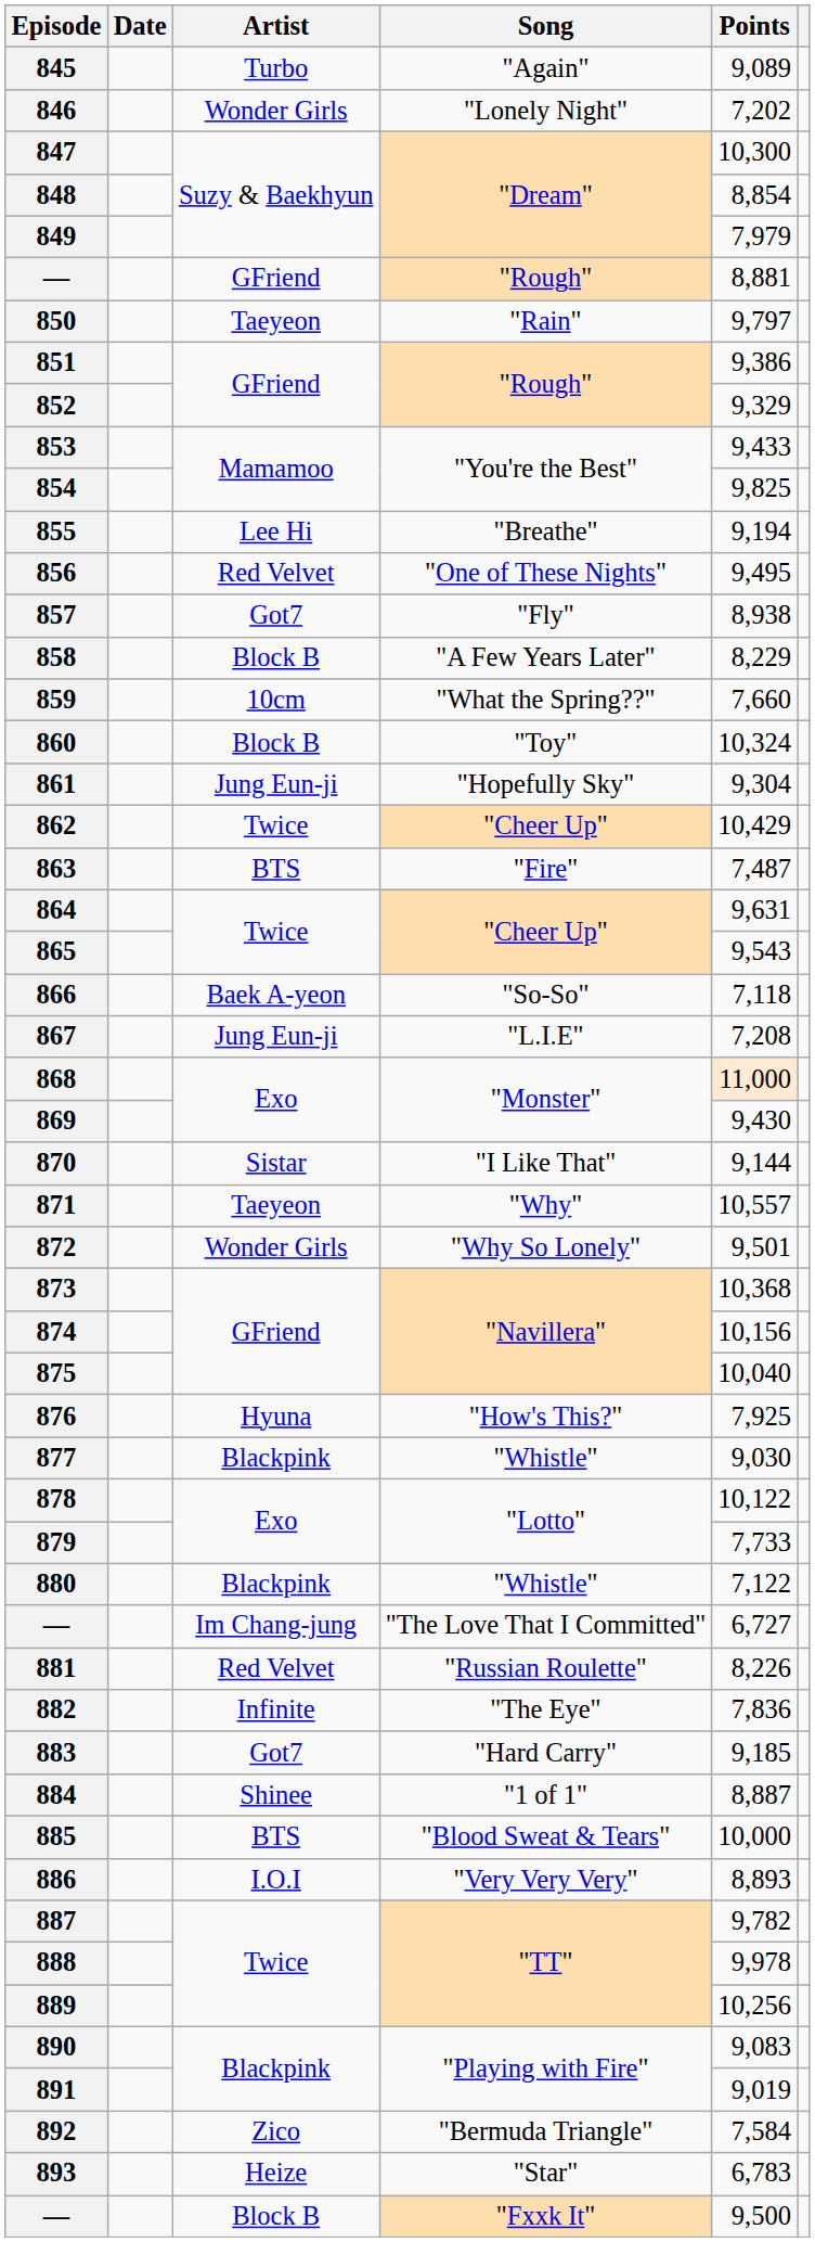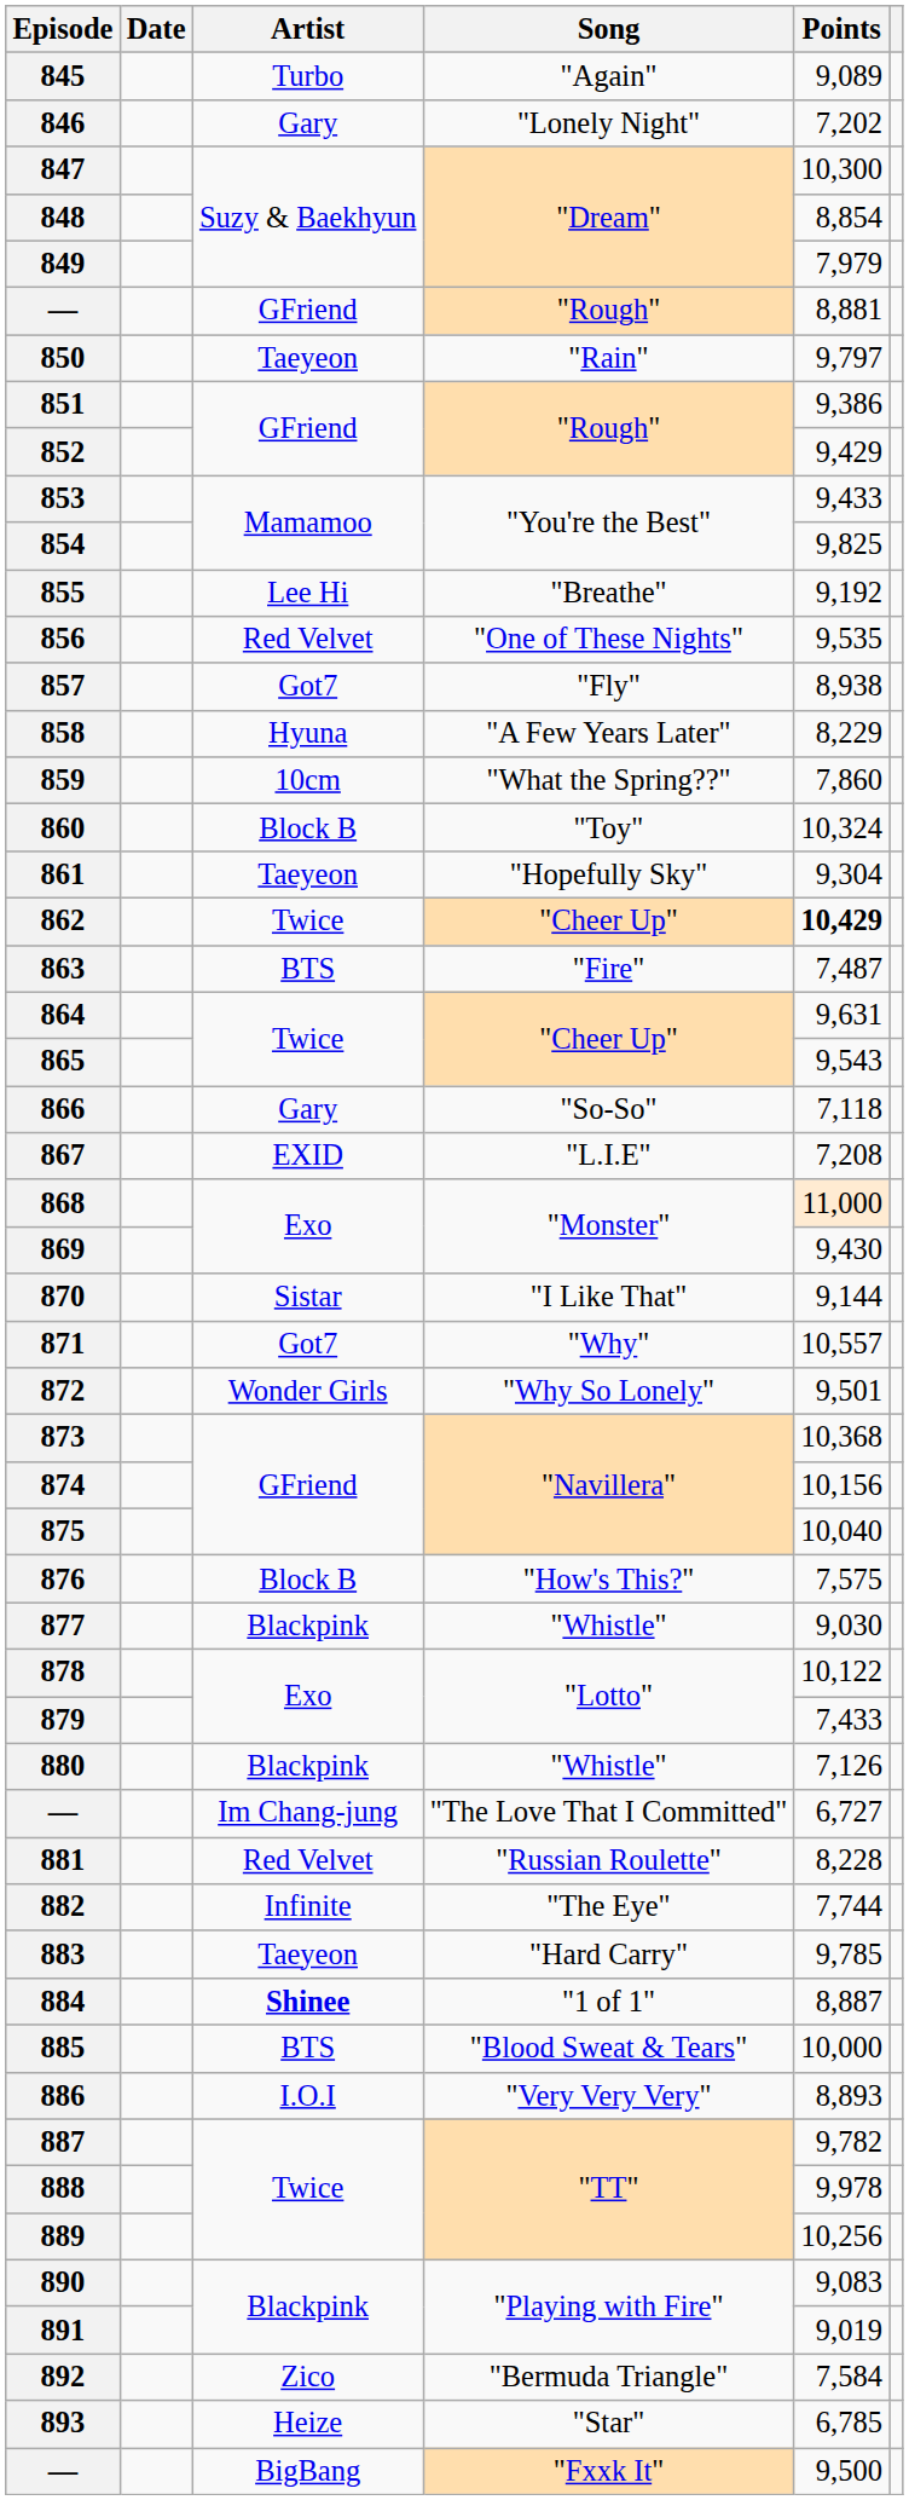846 | Artist: Wonder Girls -> Gary
852 | Points: 9,329 -> 9,429
855 | Points: 9,194 -> 9,192
856 | Points: 9,495 -> 9,535
858 | Artist: Block B -> Hyuna
859 | Points: 7,660 -> 7,860
861 | Artist: Jung Eun-ji -> Taeyeon
862 | Points: normal -> bold
866 | Artist: Baek A-yeon -> Gary
867 | Artist: Jung Eun-ji -> EXID
871 | Artist: Taeyeon -> Got7
876 | Artist: Hyuna -> Block B
876 | Points: 7,925 -> 7,575
879 | Points: 7,733 -> 7,433
880 | Points: 7,122 -> 7,126
881 | Points: 8,226 -> 8,228
882 | Points: 7,836 -> 7,744
883 | Artist: Got7 -> Taeyeon
883 | Points: 9,185 -> 9,785
884 | Artist: normal -> bold
893 | Points: 6,783 -> 6,785
— / "Fxxk It" | Artist: Block B -> BigBang
